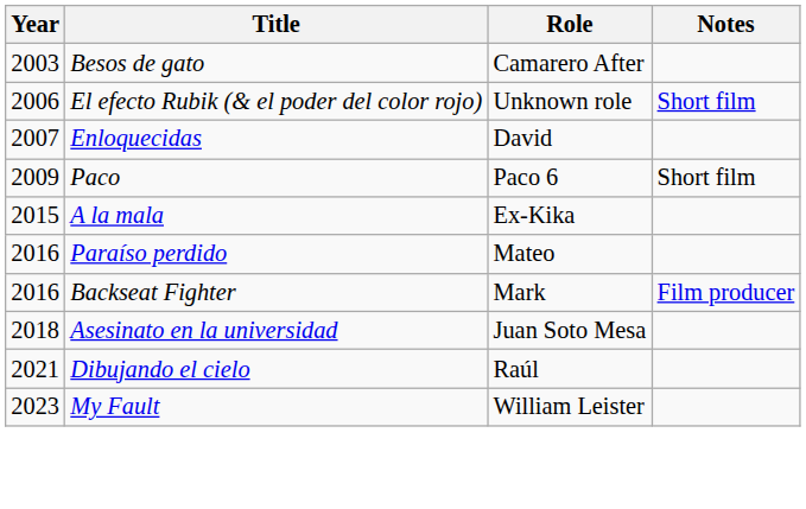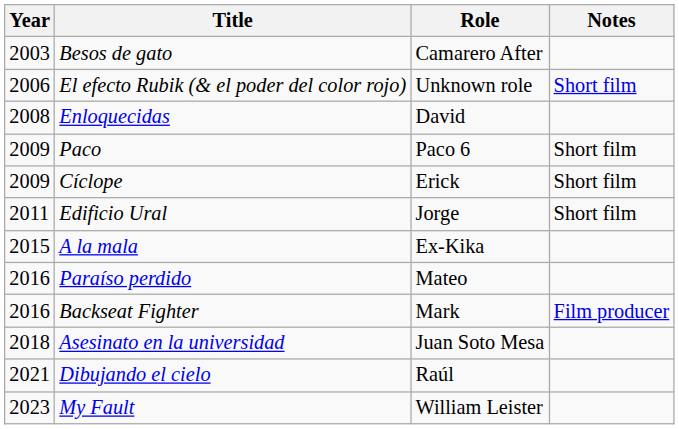Enloquecidas | Year: 2007 -> 2008
+ row: 2009 | Cíclope | Erick | Short film
+ row: 2011 | Edificio Ural | Jorge | Short film
